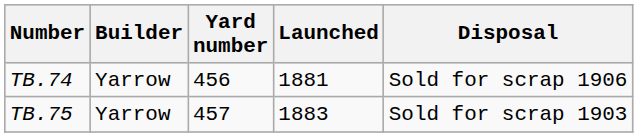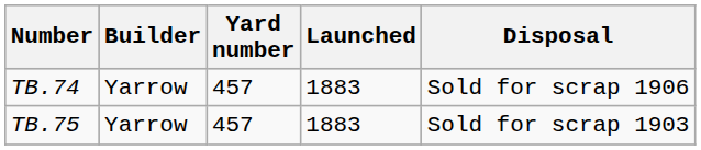TB.74 | Yard number: 456 -> 457
TB.74 | Launched: 1881 -> 1883
